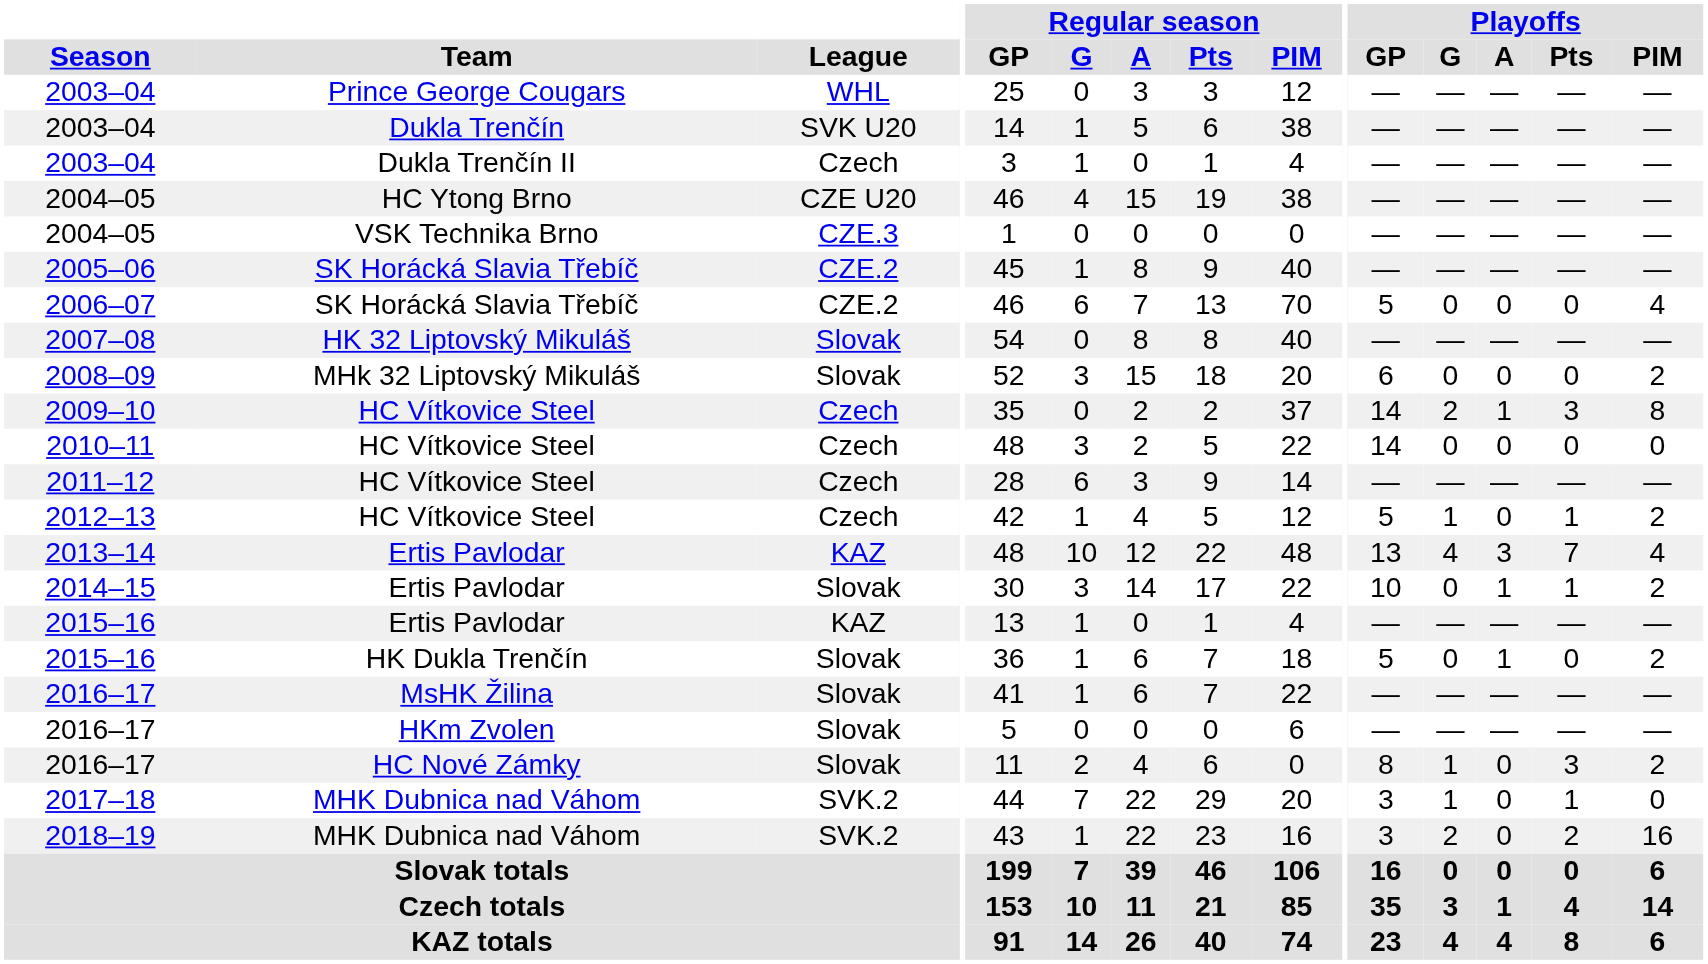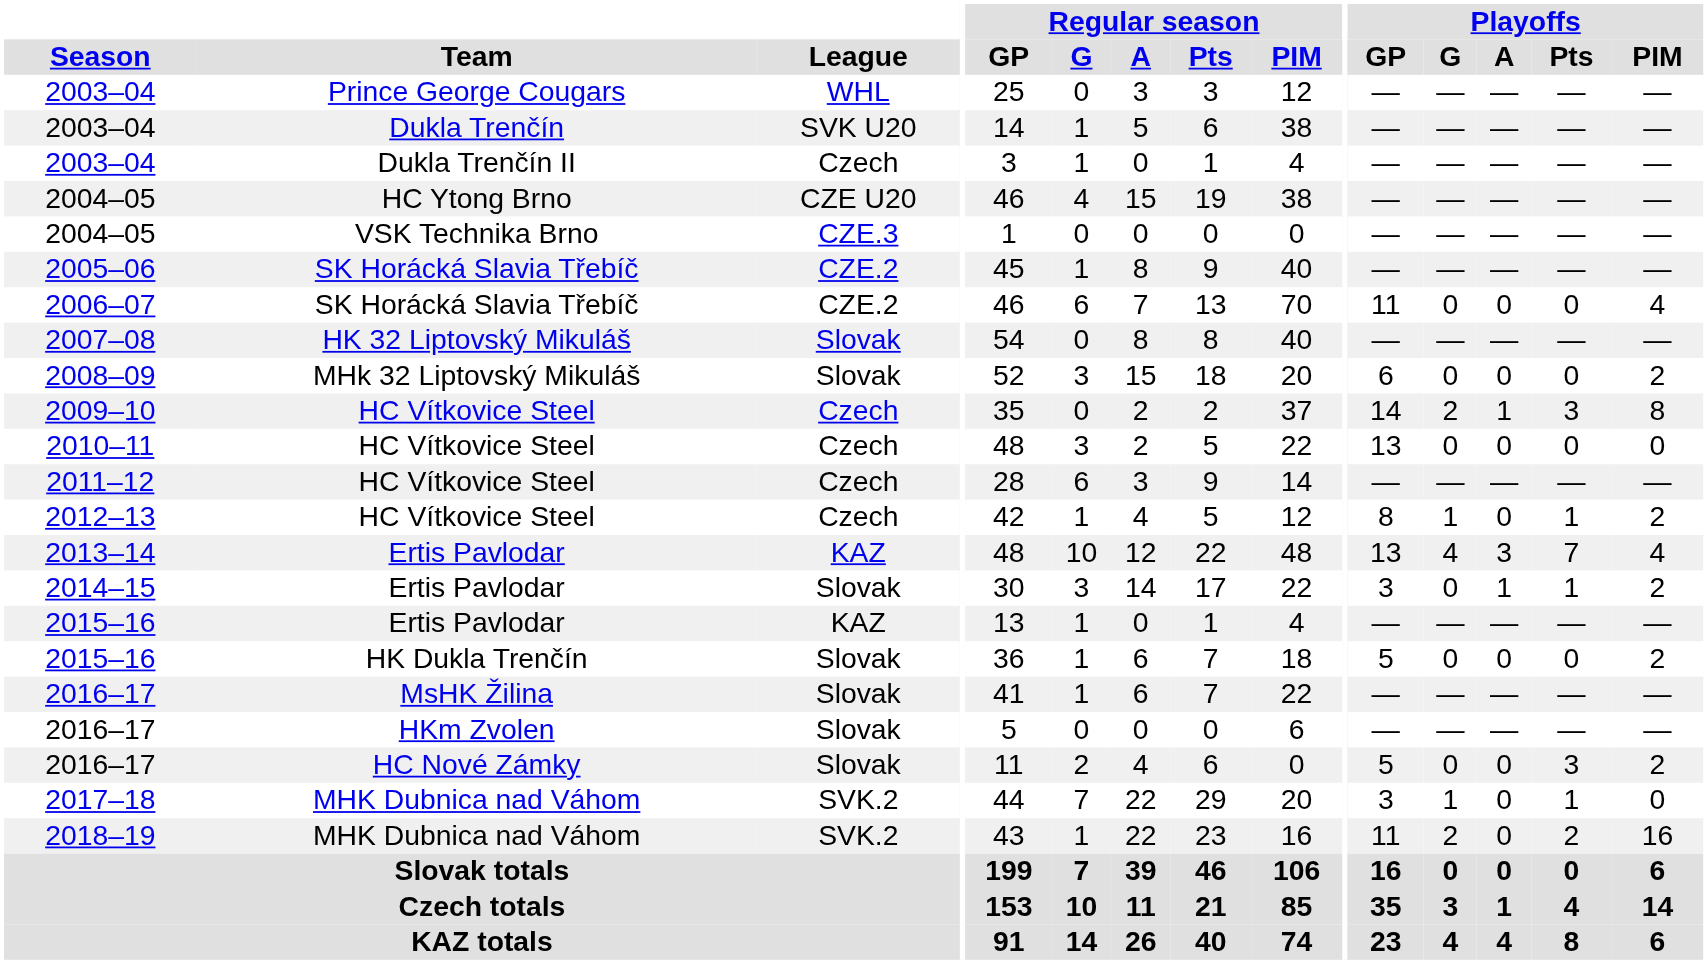2006–07 | Playoffs / GP: 5 -> 11
2010–11 | Playoffs / GP: 14 -> 13
2012–13 | Playoffs / GP: 5 -> 8
2014–15 | Playoffs / GP: 10 -> 3
2015–16 / HK Dukla Trenčín | Playoffs / A: 1 -> 0
2016–17 / HC Nové Zámky | Playoffs / GP: 8 -> 5
2016–17 / HC Nové Zámky | Playoffs / G: 1 -> 0
2018–19 | Playoffs / GP: 3 -> 11
